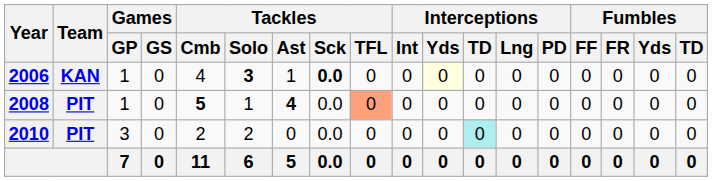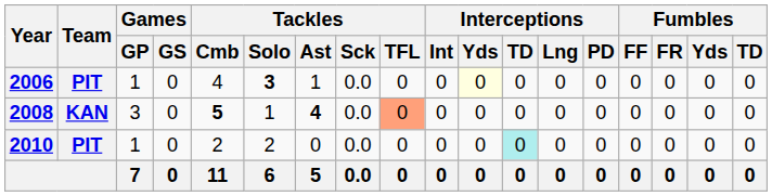2006 | Team: KAN -> PIT
2006 | Tackles / Sck: bold -> normal
2008 | Team: PIT -> KAN
2008 | Games / GP: 1 -> 3
2010 | Games / GP: 3 -> 1
